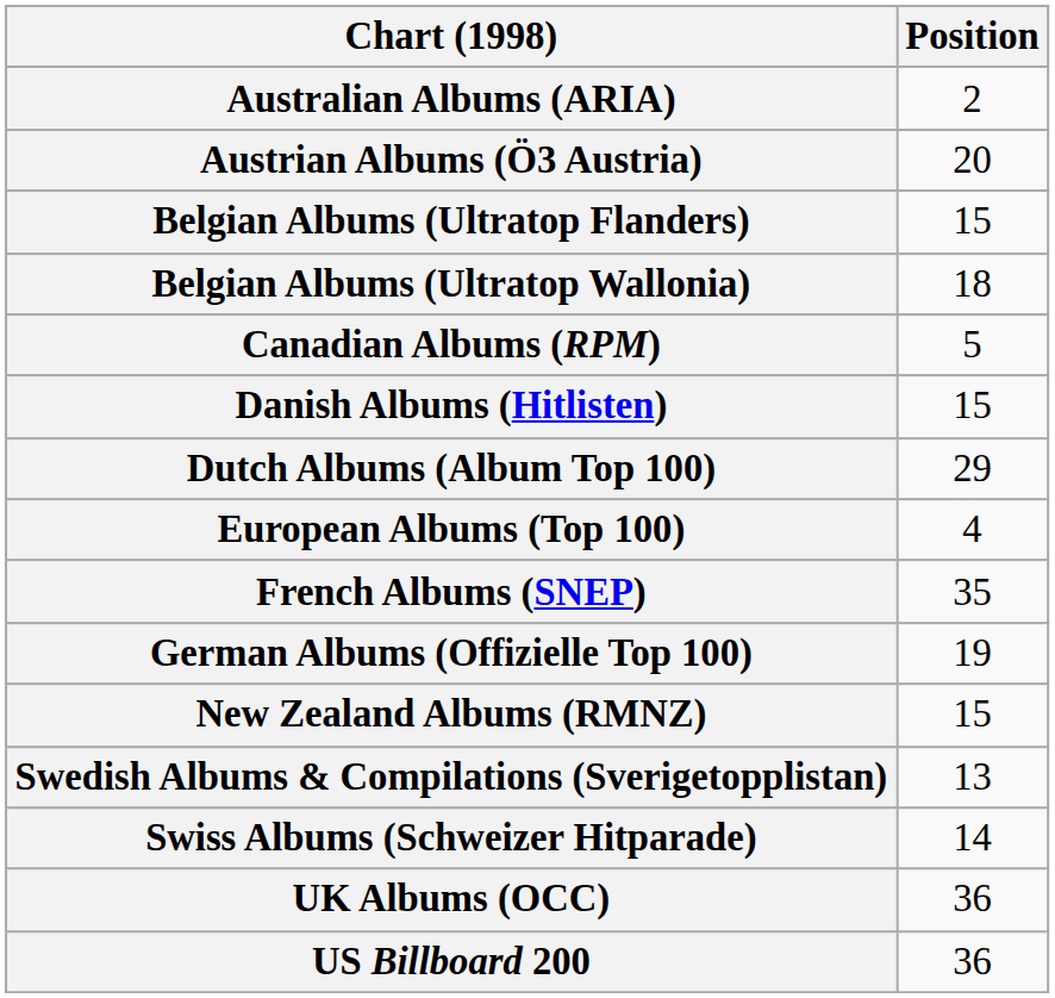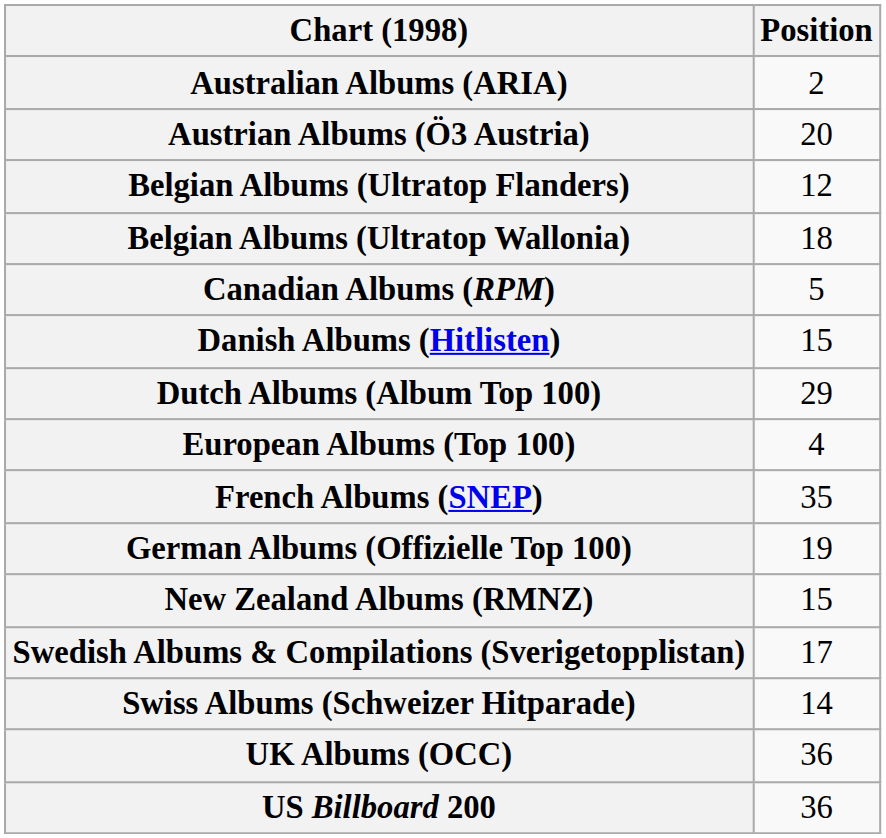Belgian Albums (Ultratop Flanders) | Position: 15 -> 12
Swedish Albums & Compilations (Sverigetopplistan) | Position: 13 -> 17
